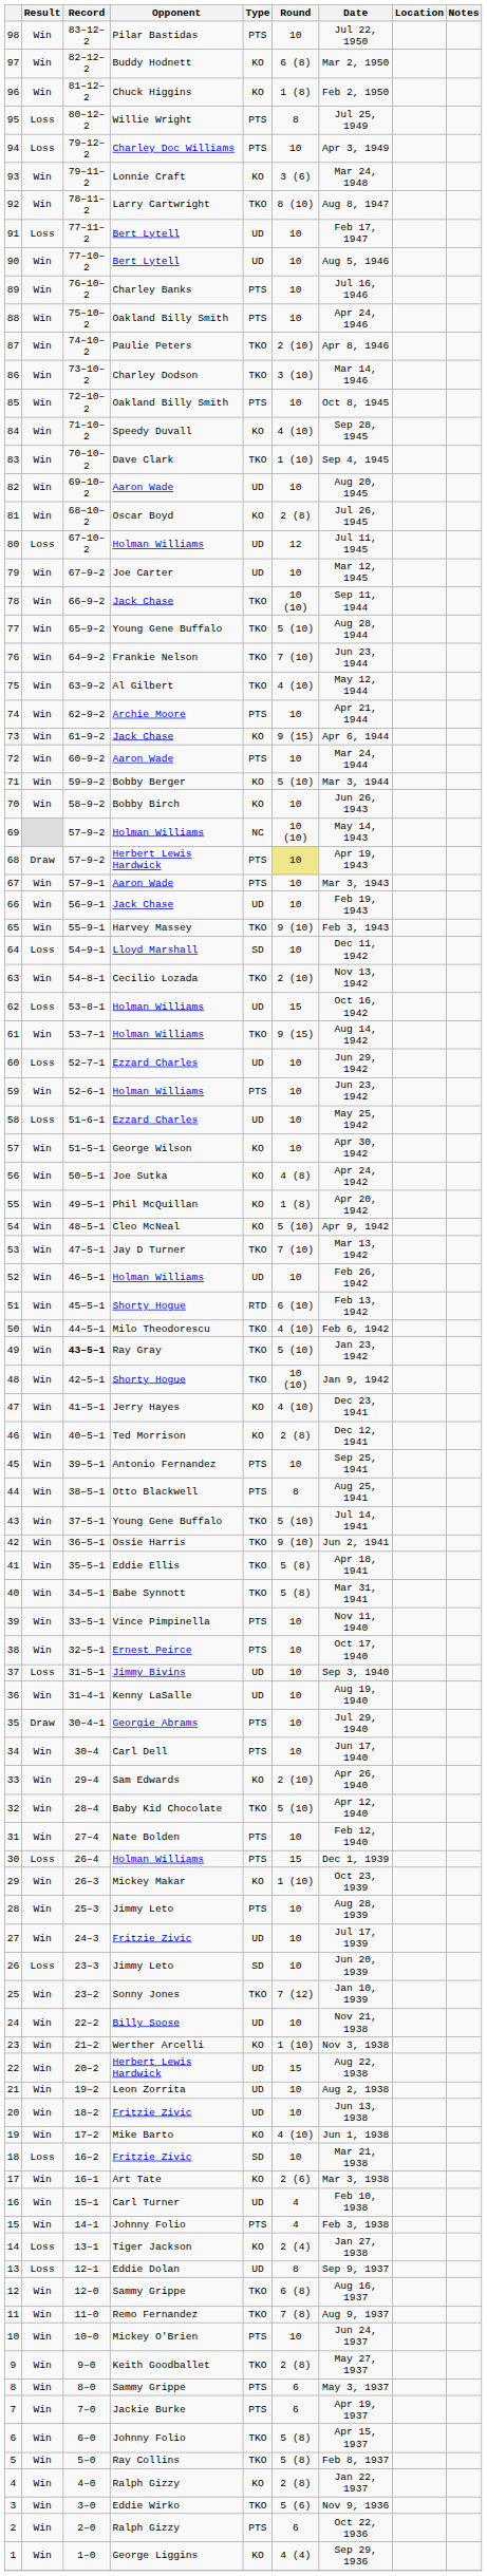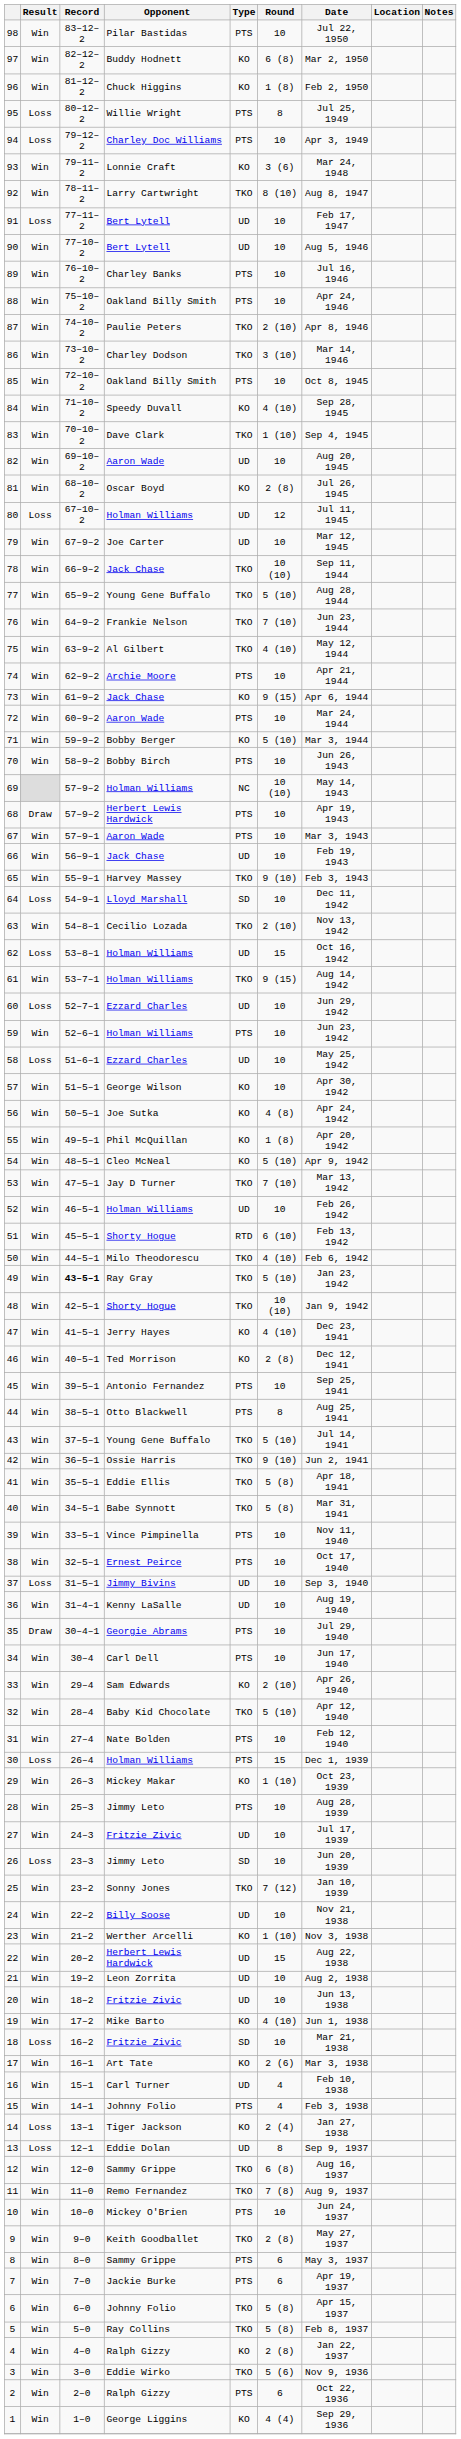70 | Type: KO -> PTS
68 | Round: khaki background -> no background
